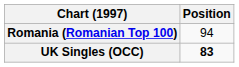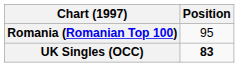Romania (Romanian Top 100) | Position: 94 -> 95
